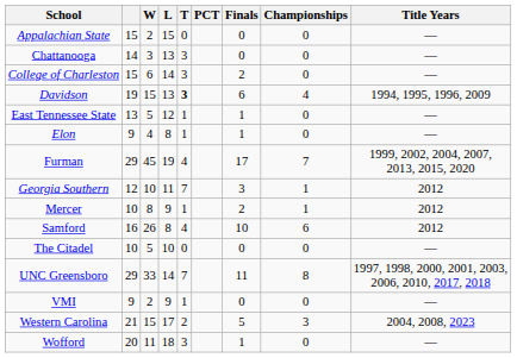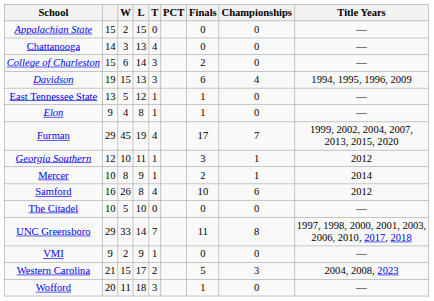Chattanooga | T: 3 -> 4
Davidson | T: bold -> normal
Georgia Southern | T: 7 -> 1
Mercer | Title Years: 2012 -> 2014
